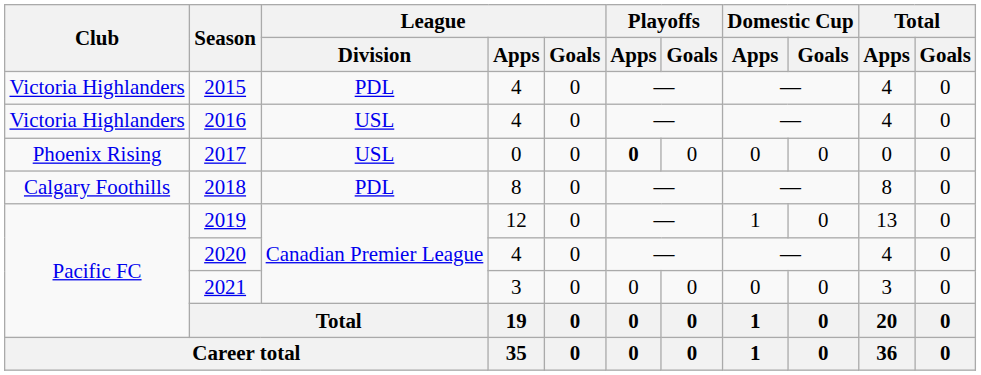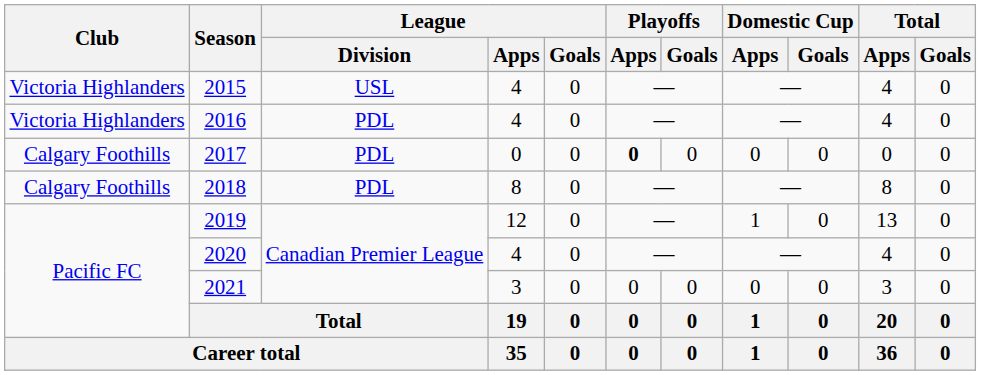2015 | League / Division: PDL -> USL
2016 | League / Division: USL -> PDL
2017 | Club: Phoenix Rising -> Calgary Foothills
2017 | League / Division: USL -> PDL
